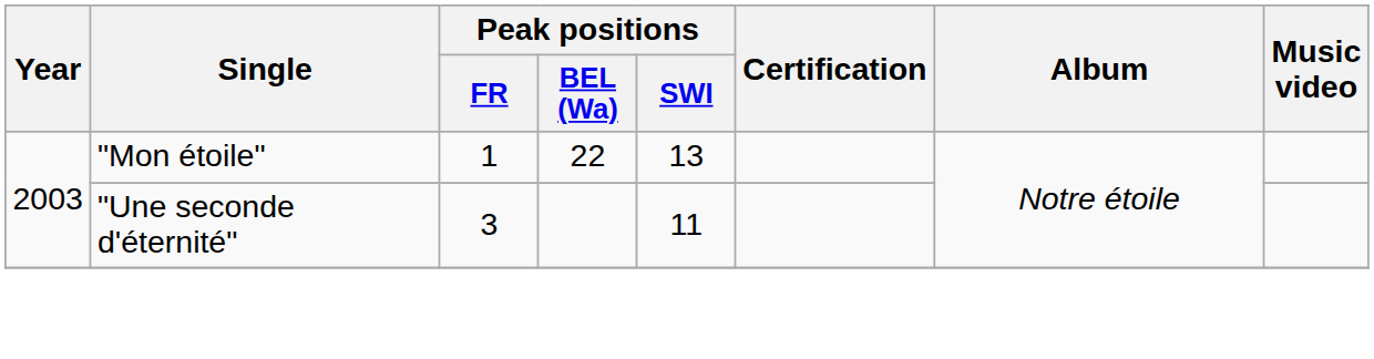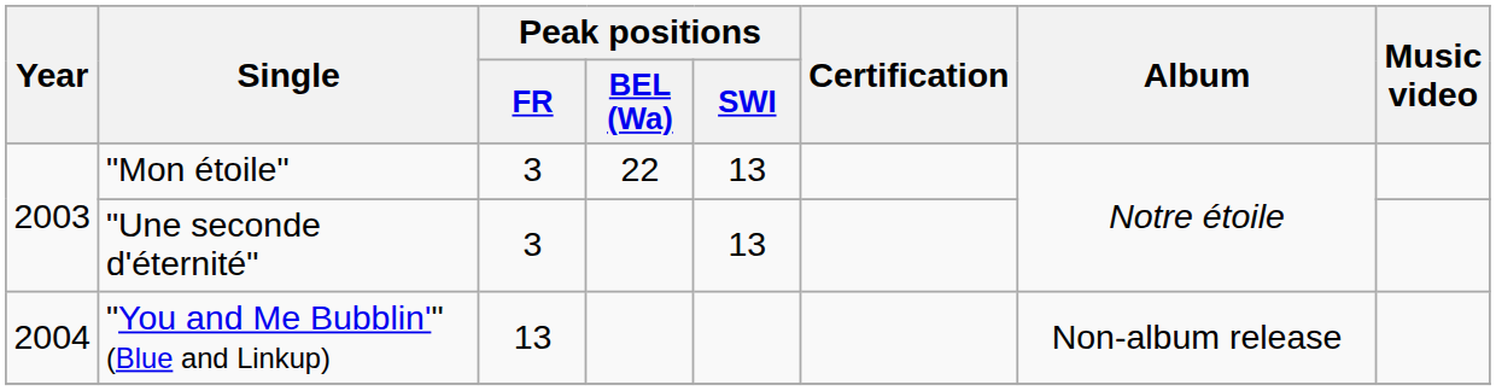"Mon étoile" | Peak positions / FR: 1 -> 3
"Une seconde d'éternité" | Peak positions / SWI: 11 -> 13
+ row: 2004 | "You and Me Bubblin'" (Blue and Linkup) | 13 | Non-album release
